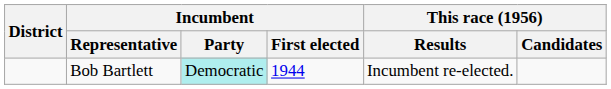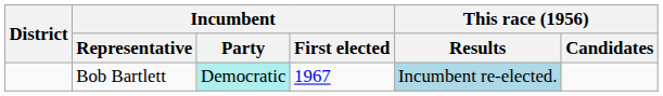Bob Bartlett | Incumbent / First elected: 1944 -> 1967
Bob Bartlett | This race (1956) / Results: no background -> lightblue background
